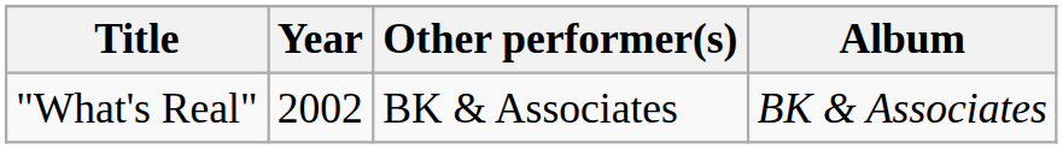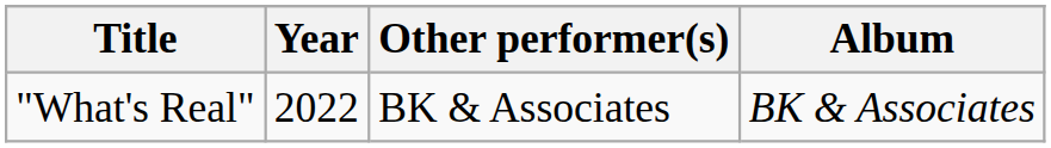"What's Real" | Year: 2002 -> 2022
